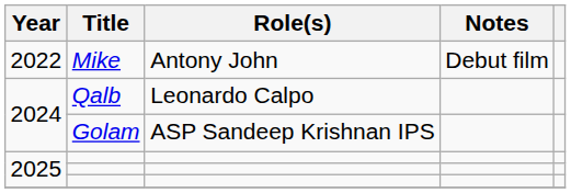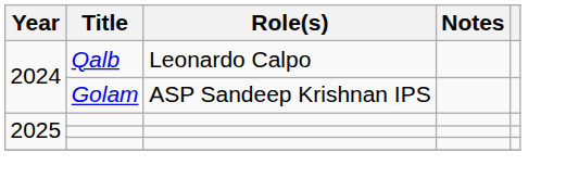- row: 2022 | Mike | Antony John | Debut film
